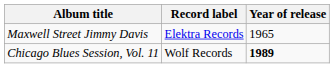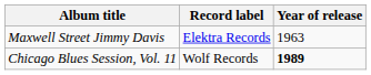Maxwell Street Jimmy Davis | Year of release: 1965 -> 1963
